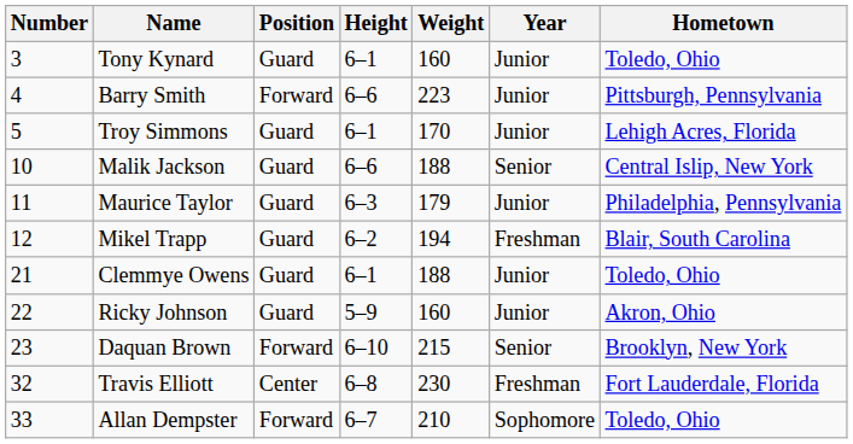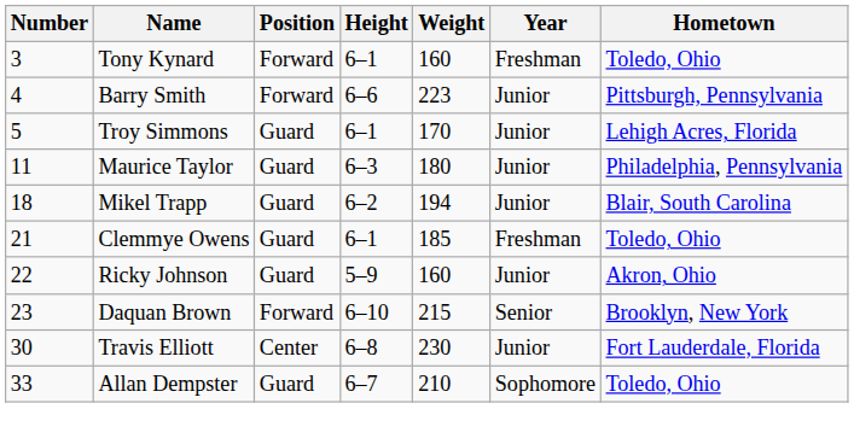Tony Kynard | Position: Guard -> Forward
Tony Kynard | Year: Junior -> Freshman
- row: 10 | Malik Jackson | Guard | 6–6 | 188 | Senior | Central Islip, New York
Maurice Taylor | Weight: 179 -> 180
Mikel Trapp | Number: 12 -> 18
Mikel Trapp | Year: Freshman -> Junior
Clemmye Owens | Weight: 188 -> 185
Clemmye Owens | Year: Junior -> Freshman
Travis Elliott | Number: 32 -> 30
Travis Elliott | Year: Freshman -> Junior
Allan Dempster | Position: Forward -> Guard
